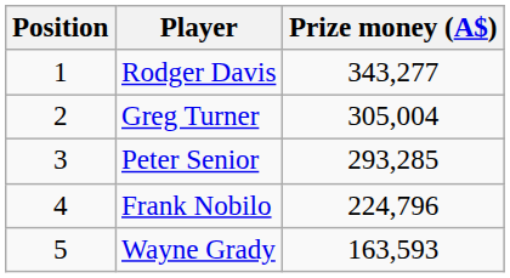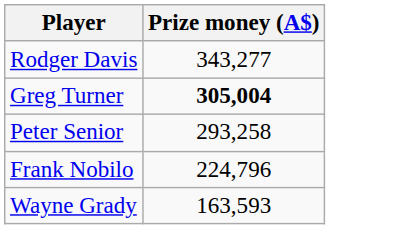- column: Position | 1 | 2 | 3 | 4 | 5
Greg Turner | Prize money (A$): normal -> bold
Peter Senior | Prize money (A$): 293,285 -> 293,258
